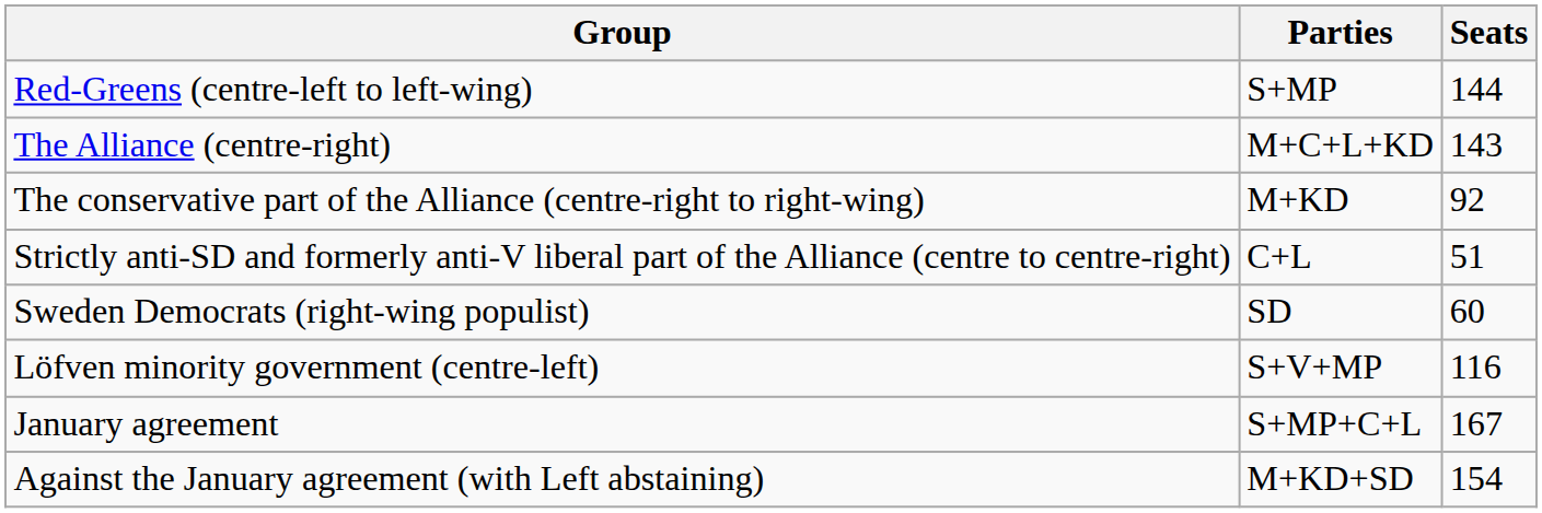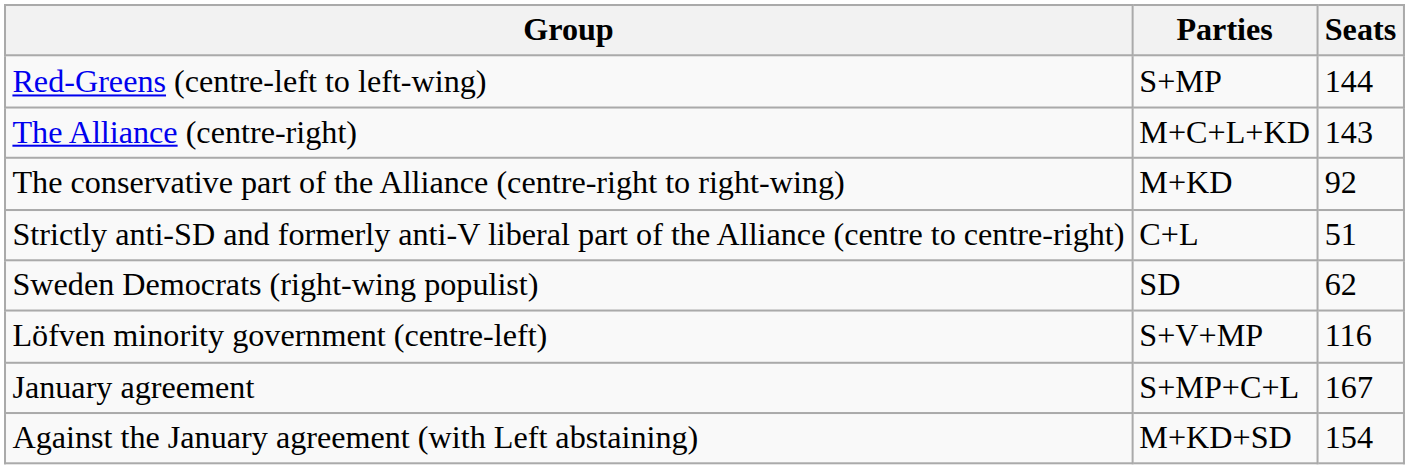Sweden Democrats (right-wing populist) | Seats: 60 -> 62
